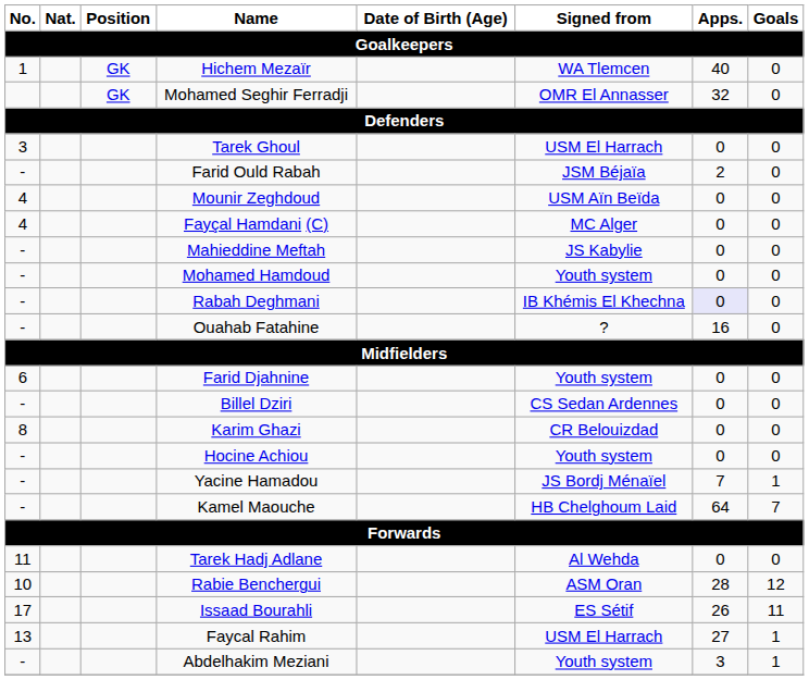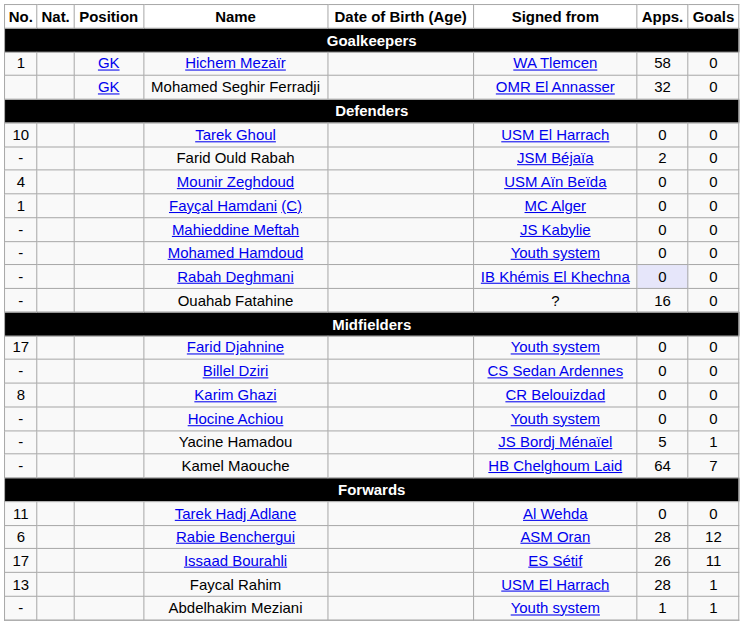Hichem Mezaïr | Apps.: 40 -> 58
Tarek Ghoul | No.: 3 -> 10
Fayçal Hamdani (C) | No.: 4 -> 1
Farid Djahnine | No.: 6 -> 17
Yacine Hamadou | Apps.: 7 -> 5
Rabie Benchergui | No.: 10 -> 6
Faycal Rahim | Apps.: 27 -> 28
Abdelhakim Meziani | Apps.: 3 -> 1
